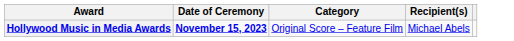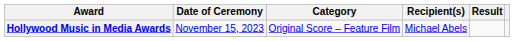+ column: Result
Hollywood Music in Media Awards | Date of Ceremony: bold -> normal
